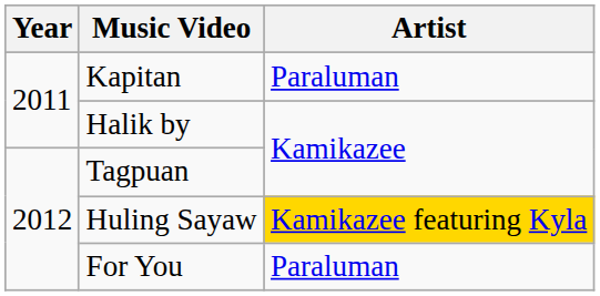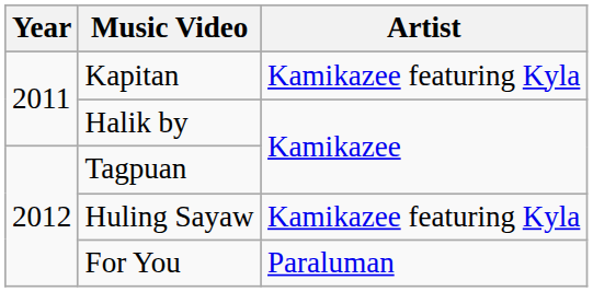Kapitan | Artist: Paraluman -> Kamikazee featuring Kyla
Huling Sayaw | Artist: gold background -> no background
